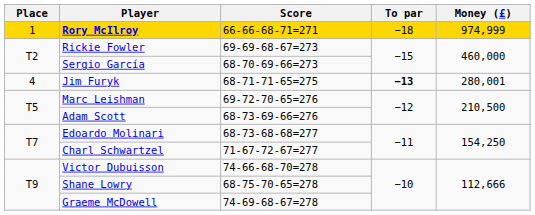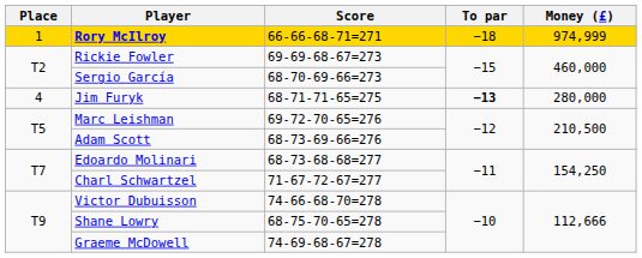Jim Furyk | Money (£): 280,001 -> 280,000
